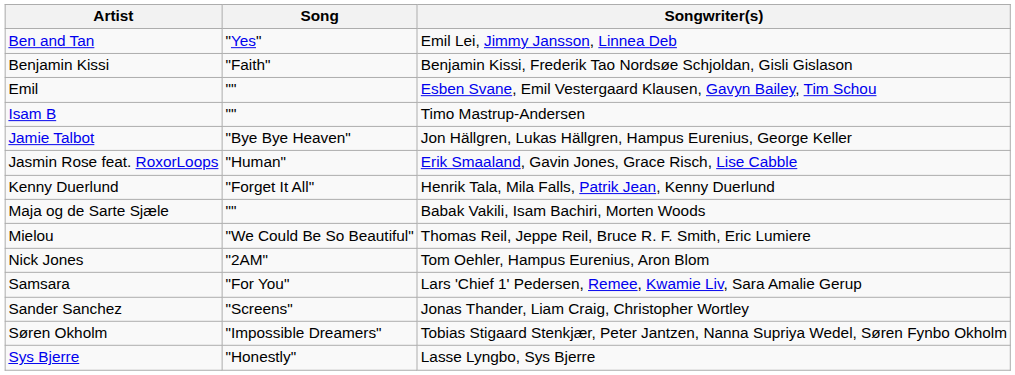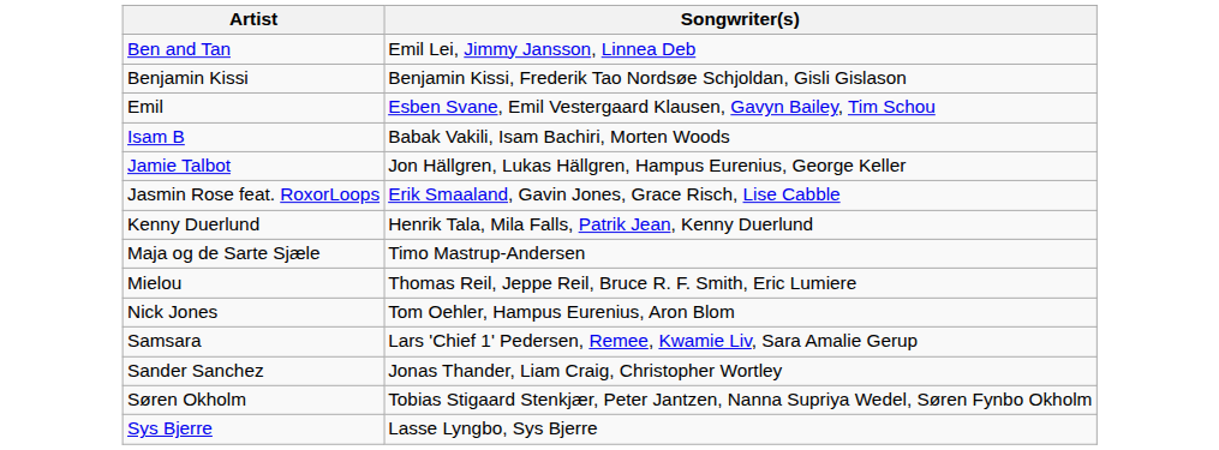- column: Song | "Yes" | "Faith" | "" | "" | "Bye Bye Heaven" | "Human" | "Forget It All" | "" | "We Could Be So Beautiful" | "2AM" | "For You" | "Screens" | "Impossible Dreamers" | "Honestly"
Isam B | Songwriter(s): Timo Mastrup-Andersen -> Babak Vakili, Isam Bachiri, Morten Woods
Maja og de Sarte Sjæle | Songwriter(s): Babak Vakili, Isam Bachiri, Morten Woods -> Timo Mastrup-Andersen
